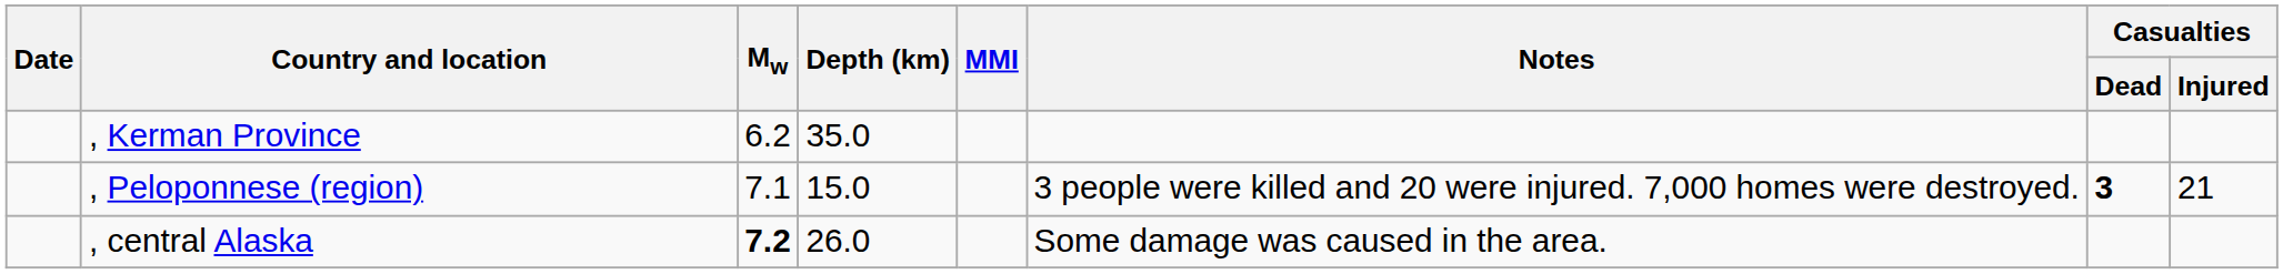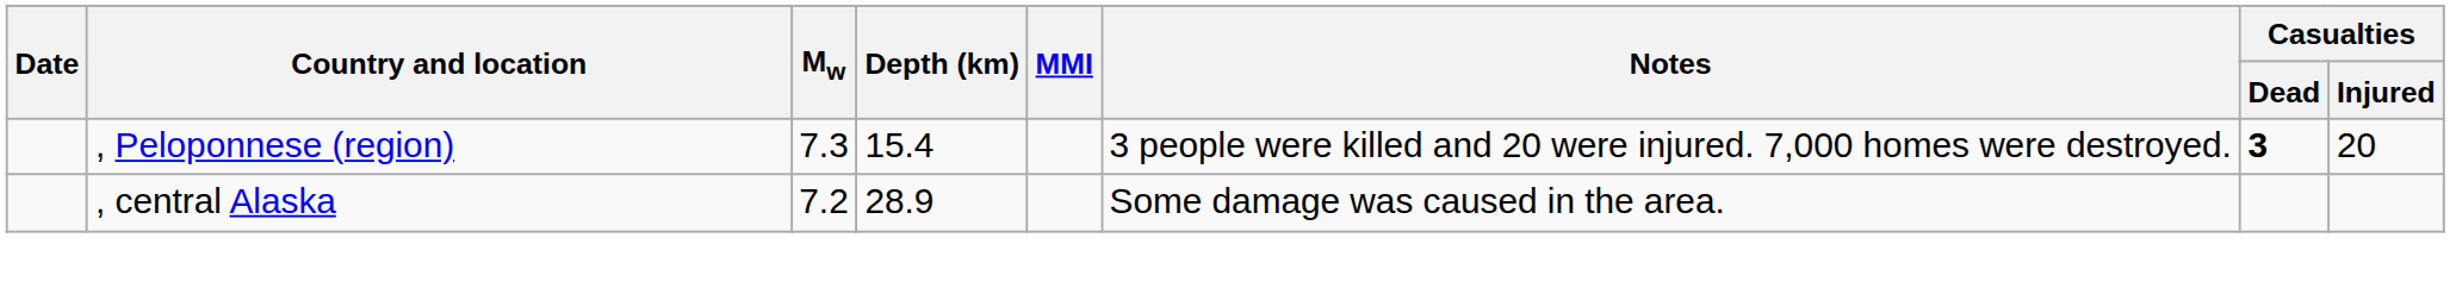- row: , Kerman Province | 6.2 | 35.0
, Peloponnese (region) | Mw: 7.1 -> 7.3
, Peloponnese (region) | Depth (km): 15.0 -> 15.4
, Peloponnese (region) | Casualties / Injured: 21 -> 20
, central Alaska | Mw: bold -> normal
, central Alaska | Depth (km): 26.0 -> 28.9
